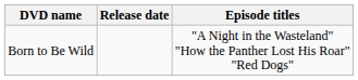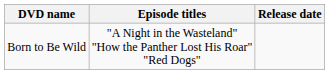columns swapped: Episode titles <-> Release date
